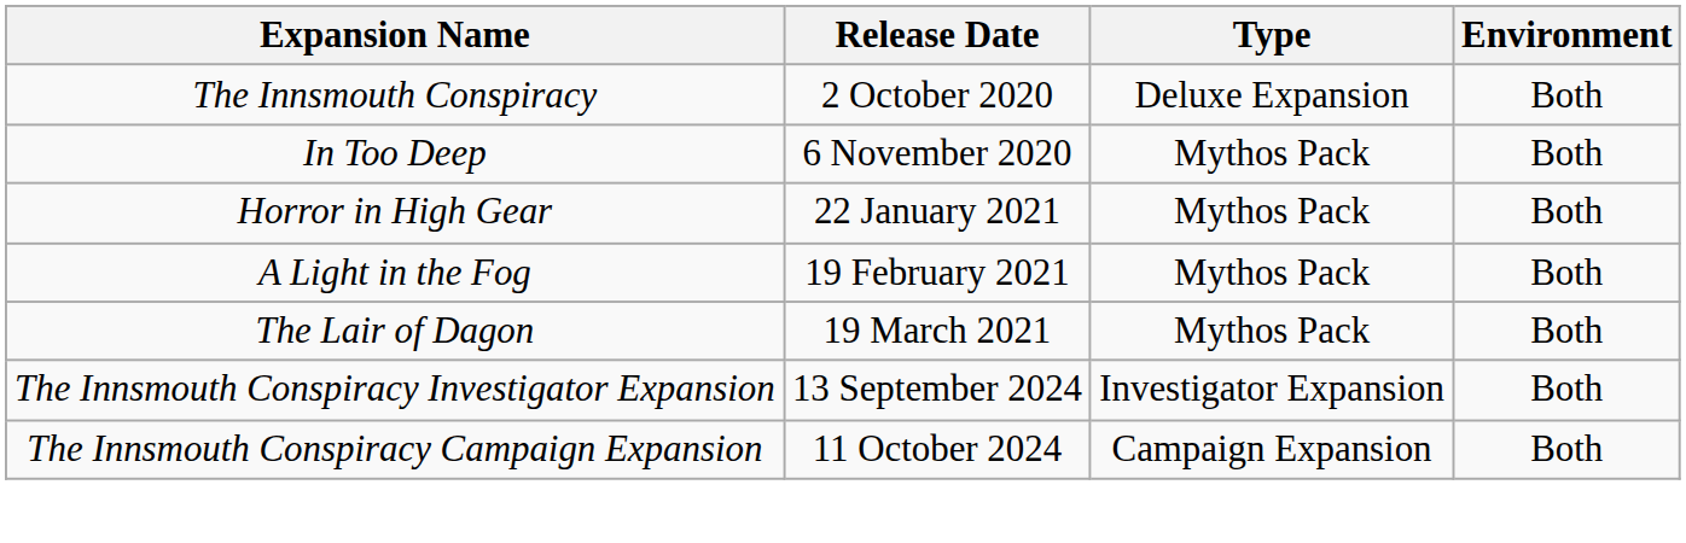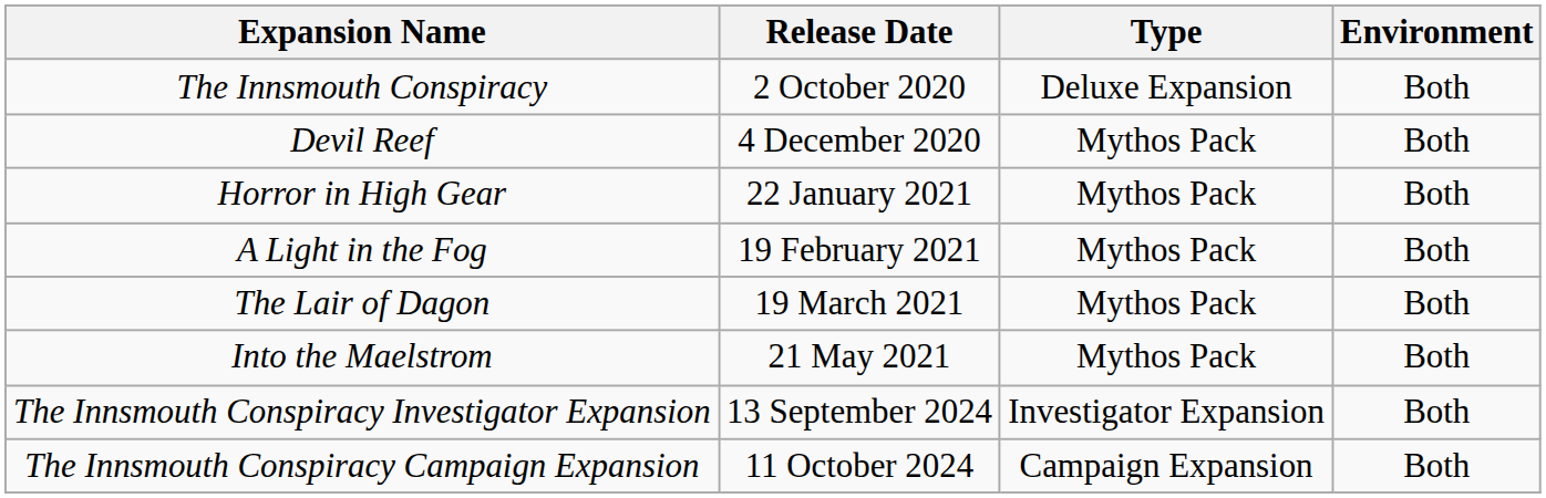- row: In Too Deep | 6 November 2020 | Mythos Pack | Both
+ row: Devil Reef | 4 December 2020 | Mythos Pack | Both
+ row: Into the Maelstrom | 21 May 2021 | Mythos Pack | Both
